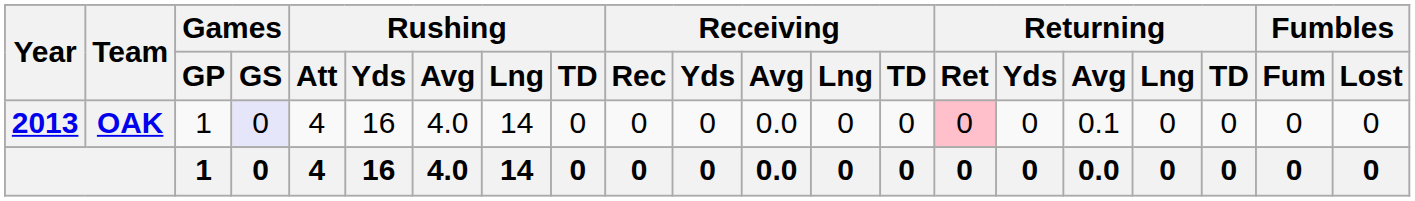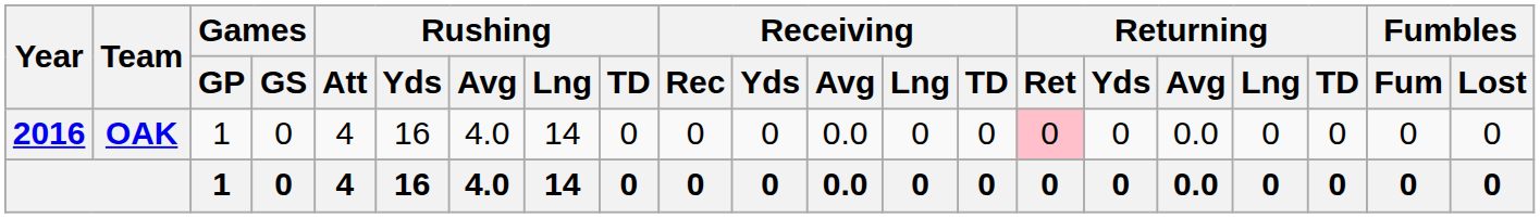OAK | Year: 2013 -> 2016
OAK | Games / GS: lavender background -> no background
OAK | Returning / Avg: 0.1 -> 0.0
